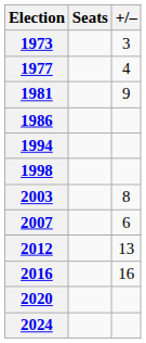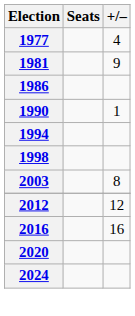- row: 1973 | 3
+ row: 1990 | 1
- row: 2007 | 6
2012 | +/–: 13 -> 12
